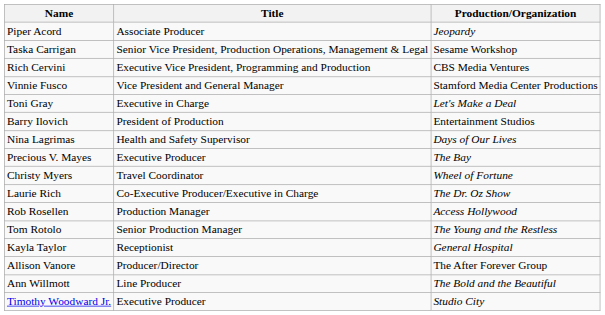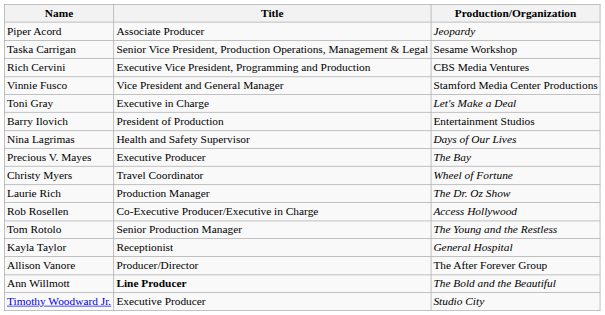Laurie Rich | Title: Co-Executive Producer/Executive in Charge -> Production Manager
Rob Rosellen | Title: Production Manager -> Co-Executive Producer/Executive in Charge
Ann Willmott | Title: normal -> bold
